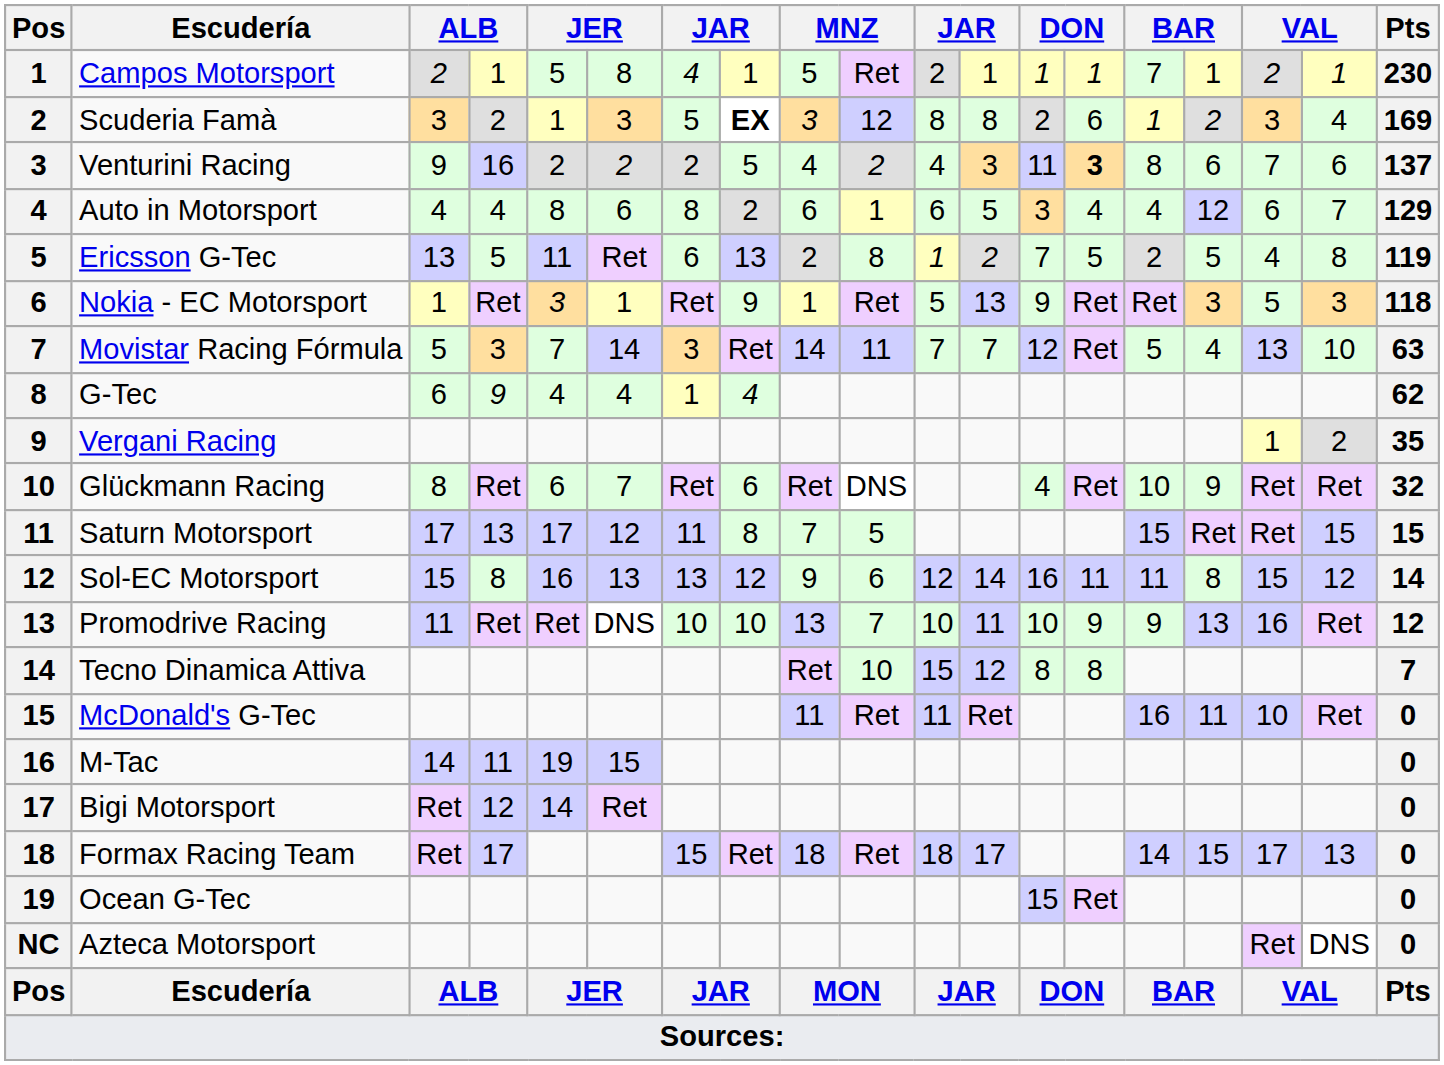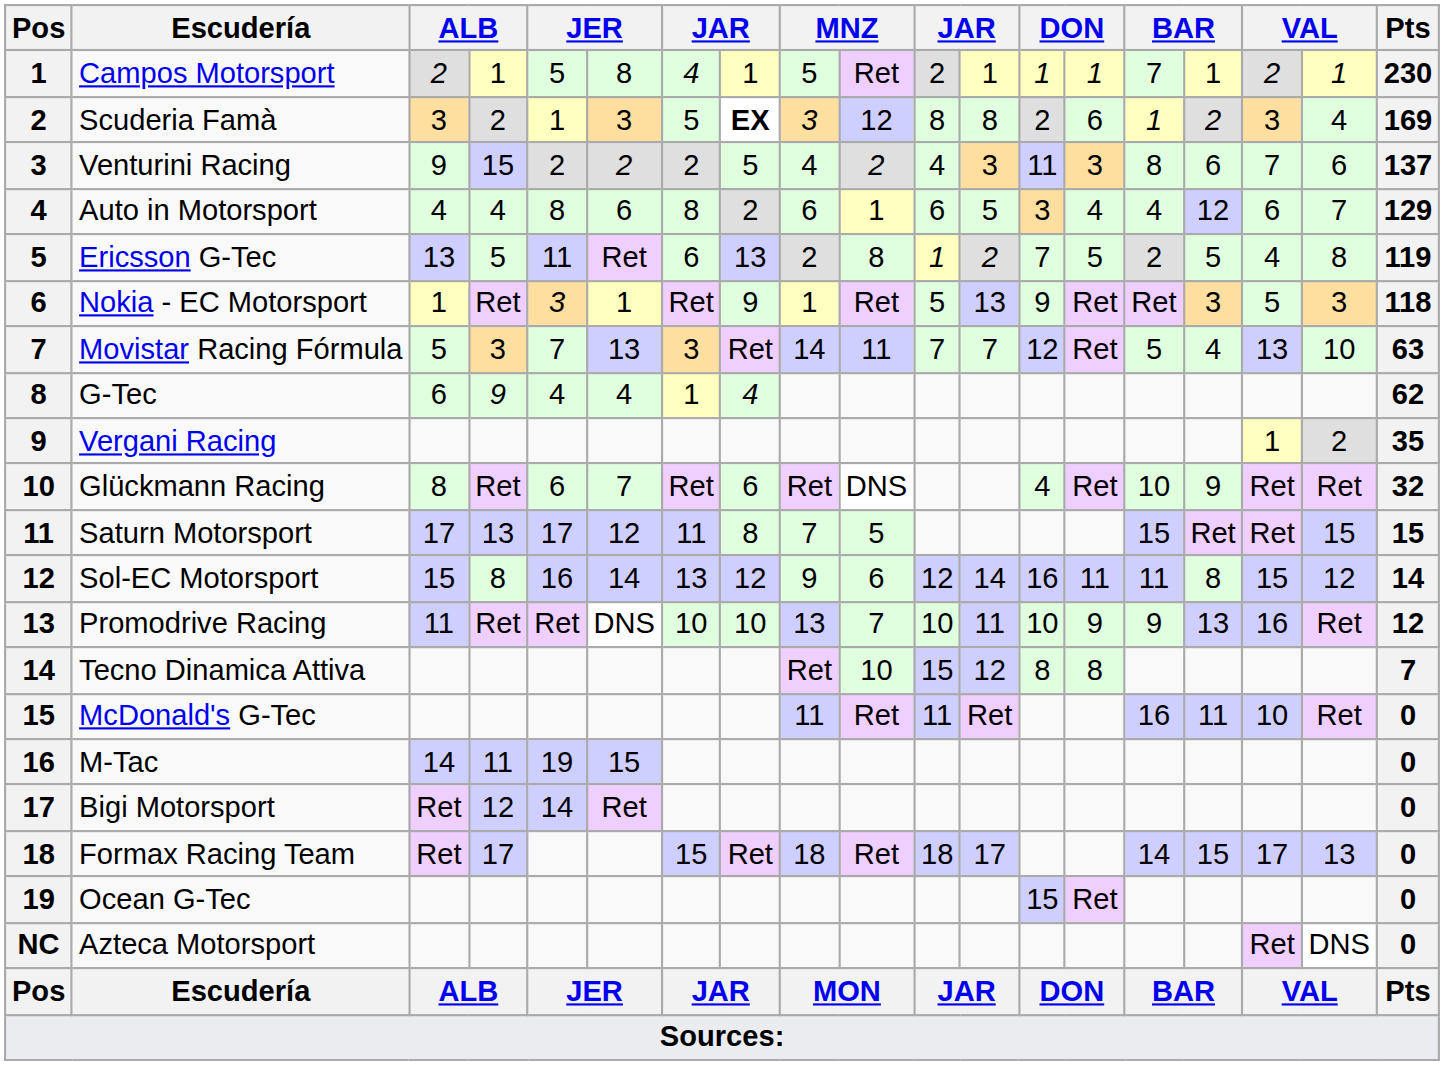Venturini Racing | column 4: 16 -> 15
Venturini Racing | column 14: bold -> normal
Movistar Racing Fórmula | column 6: 14 -> 13
Sol-EC Motorsport | column 6: 13 -> 14
